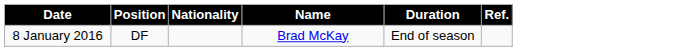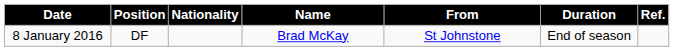+ column: From | St Johnstone
